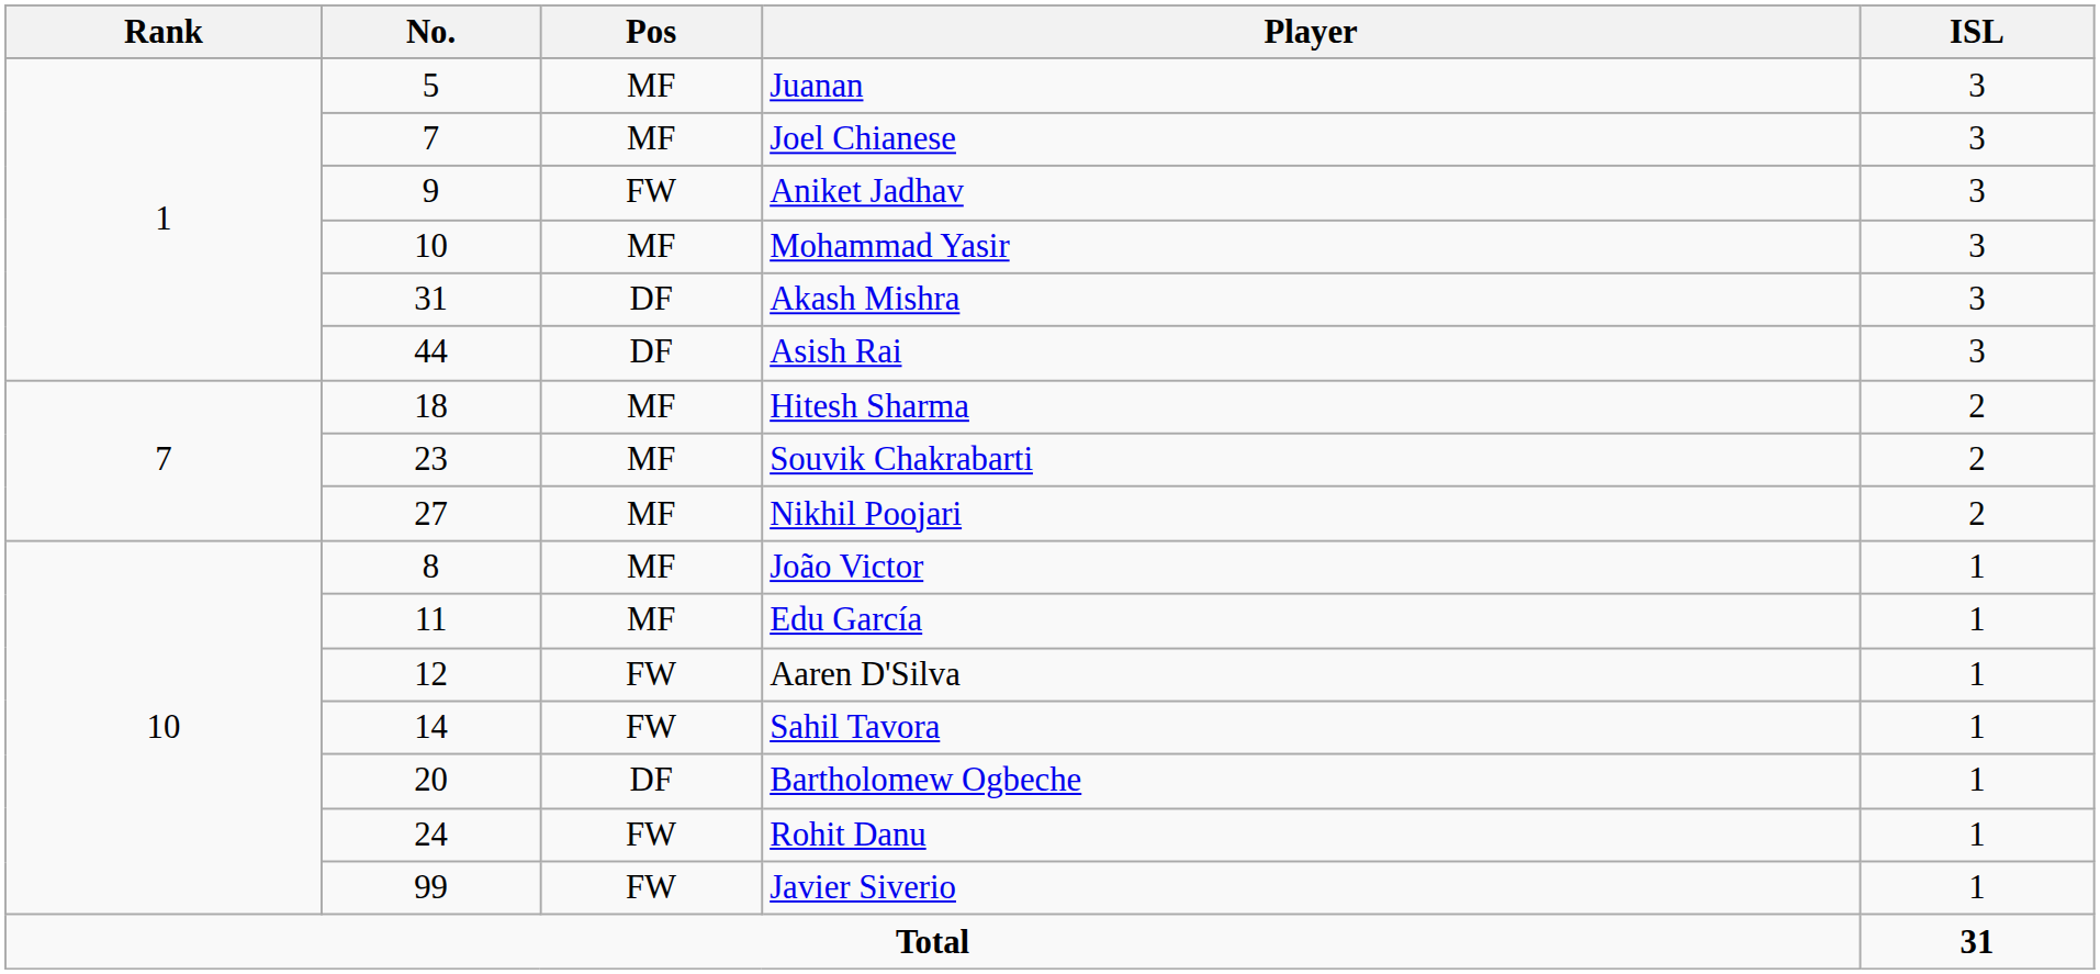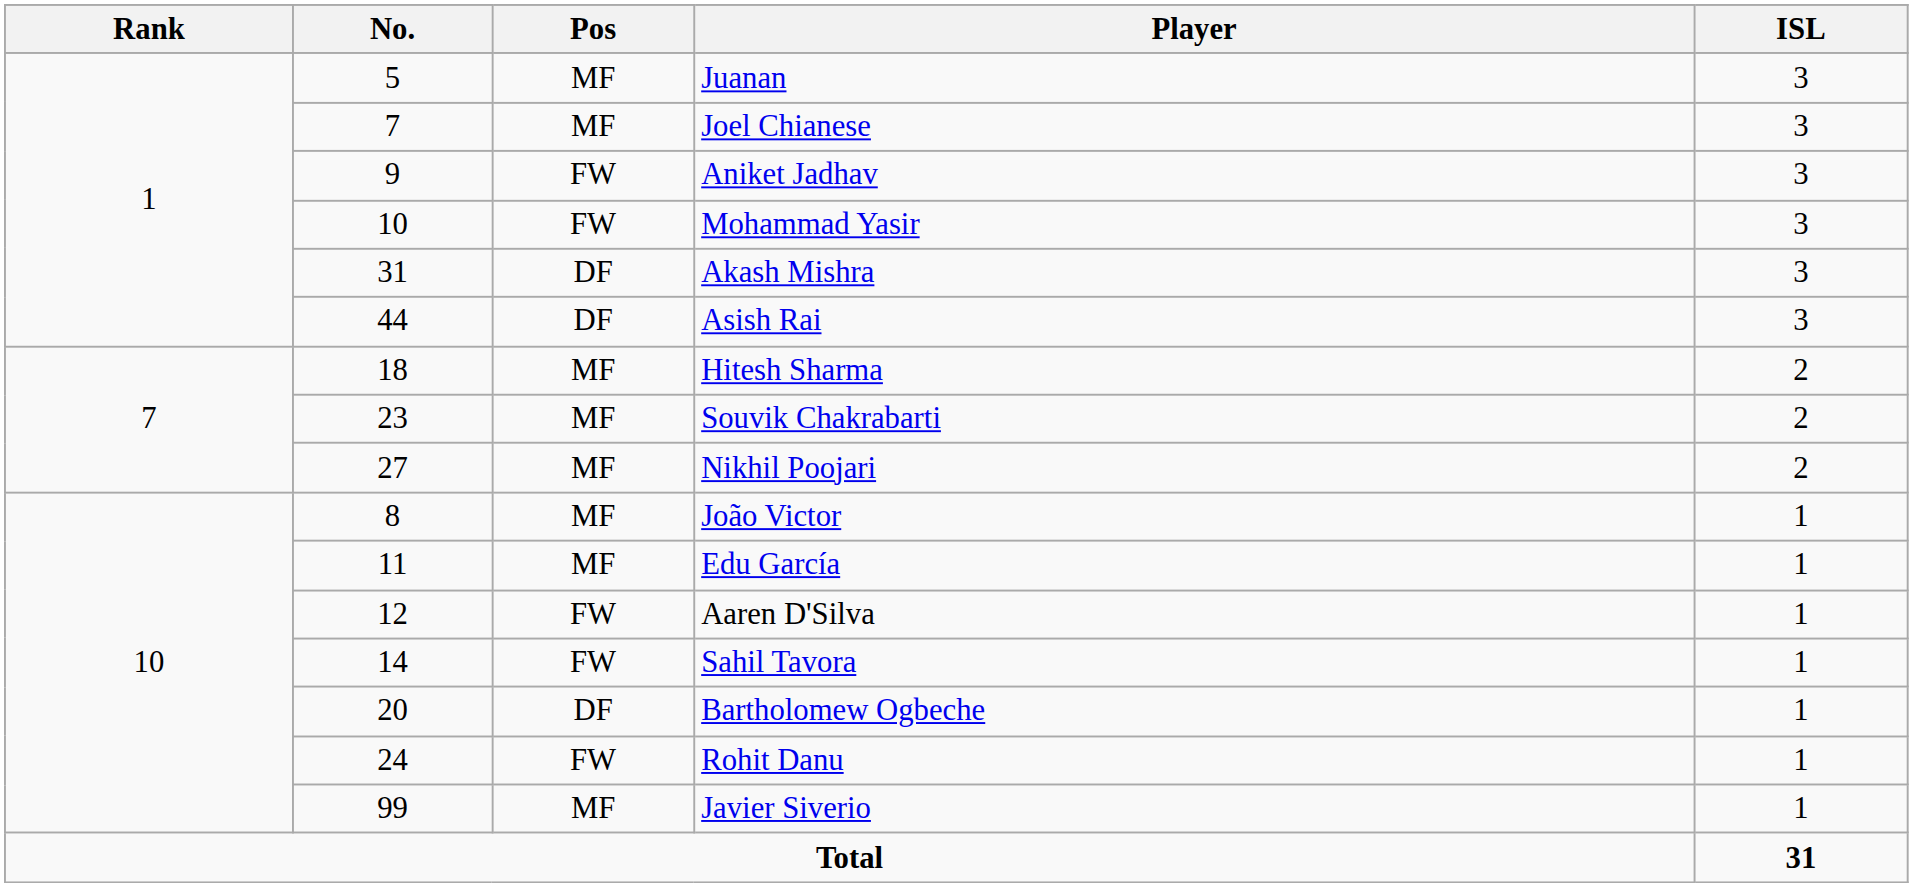Mohammad Yasir | Pos: MF -> FW
Javier Siverio | Pos: FW -> MF
